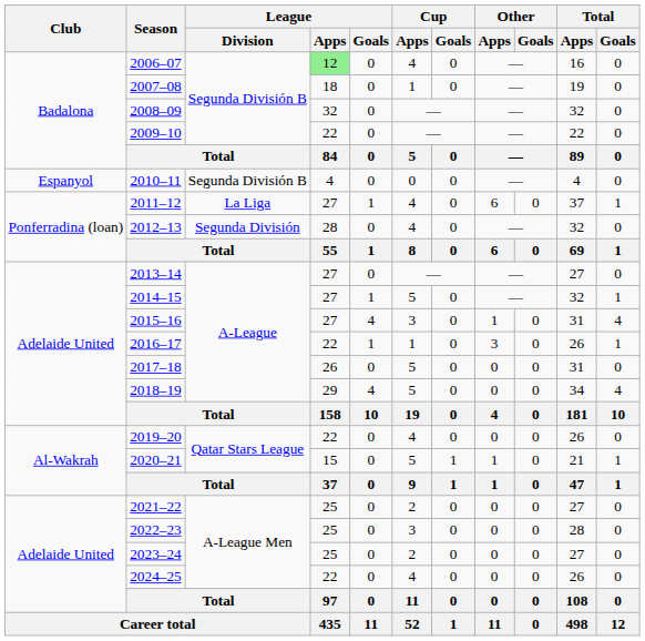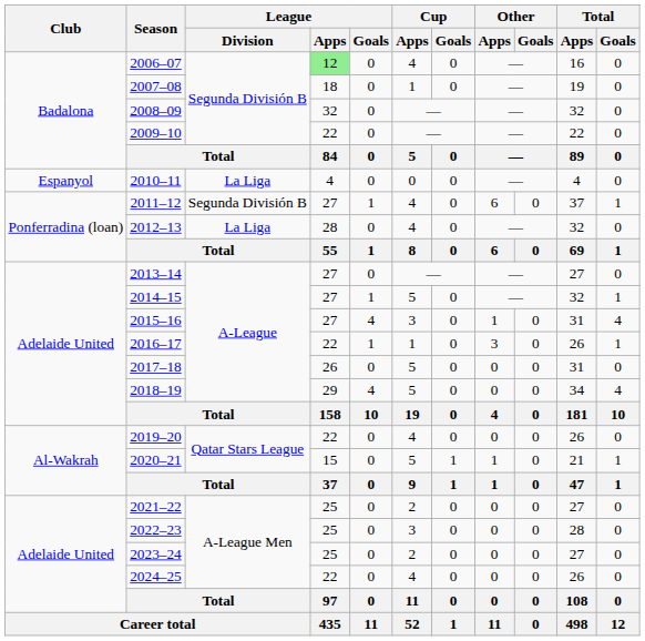2010–11 | League / Division: Segunda División B -> La Liga
2011–12 | League / Division: La Liga -> Segunda División B
2012–13 | League / Division: Segunda División -> La Liga
